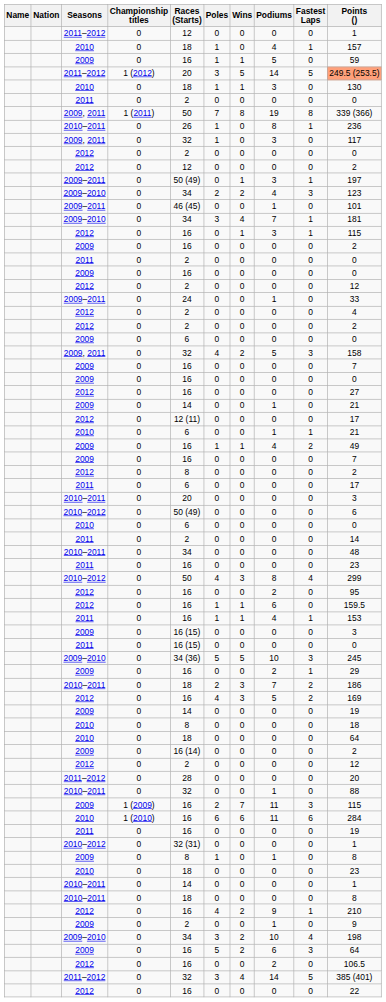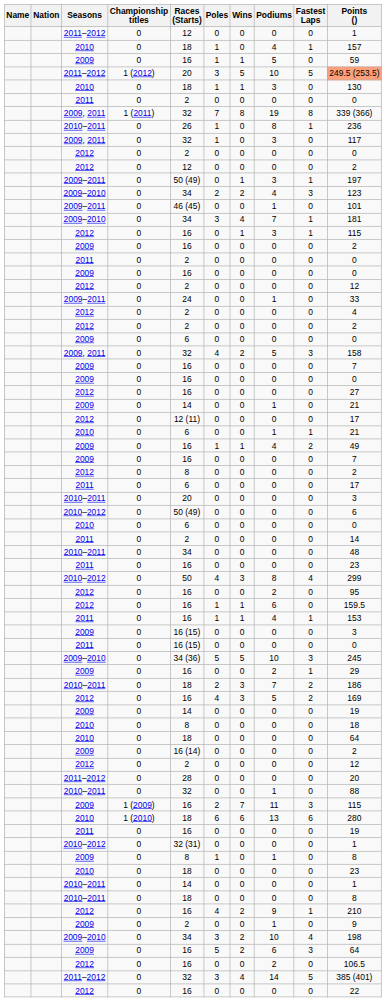2011–2012 / 1 (2012) | Podiums: 14 -> 10
2009, 2011 / 1 (2011) | Races (Starts): 50 -> 32
2010 / 1 (2010) | Races (Starts): 16 -> 18
2010 / 1 (2010) | Podiums: 11 -> 13
2010 / 1 (2010) | Points (): 284 -> 280
